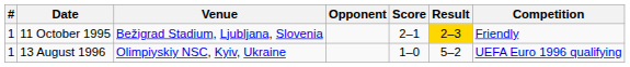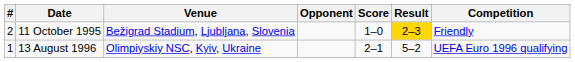11 October 1995 | #: 1 -> 2
11 October 1995 | Score: 2–1 -> 1–0
13 August 1996 | Score: 1–0 -> 2–1
